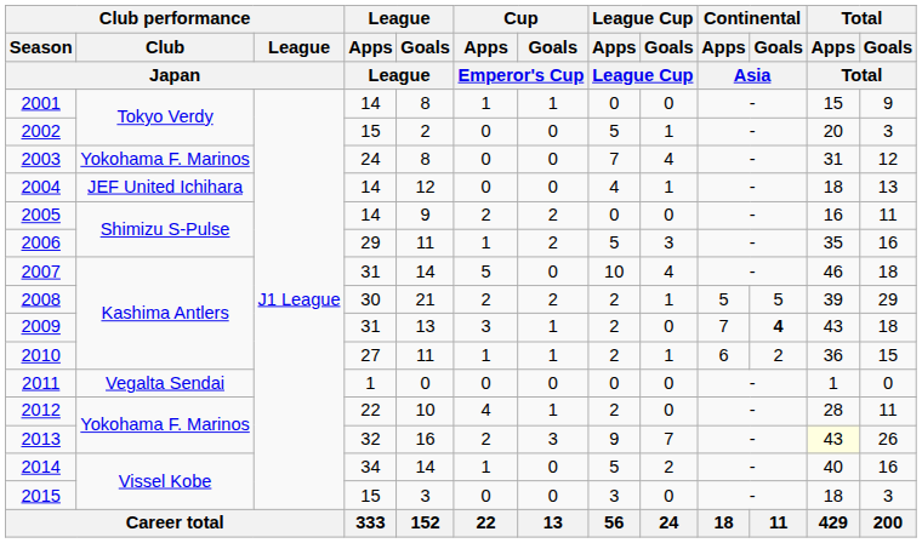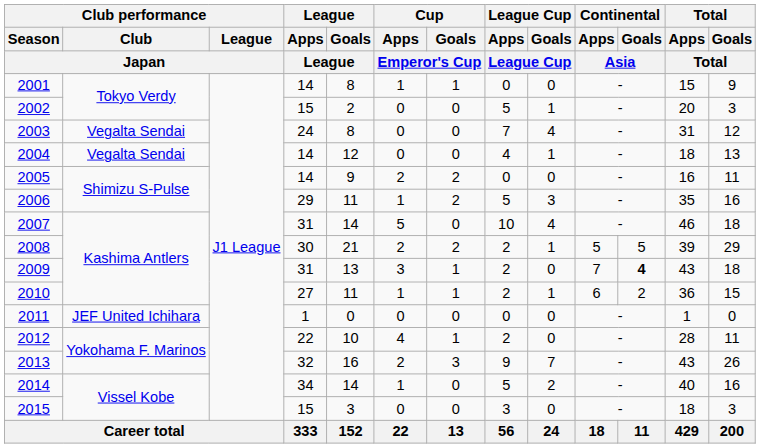2003 | Club performance / Club / Japan: Yokohama F. Marinos -> Vegalta Sendai
2004 | Club performance / Club / Japan: JEF United Ichihara -> Vegalta Sendai
2011 | Club performance / Club / Japan: Vegalta Sendai -> JEF United Ichihara
2013 | Total / Apps / Total: lightyellow background -> no background
